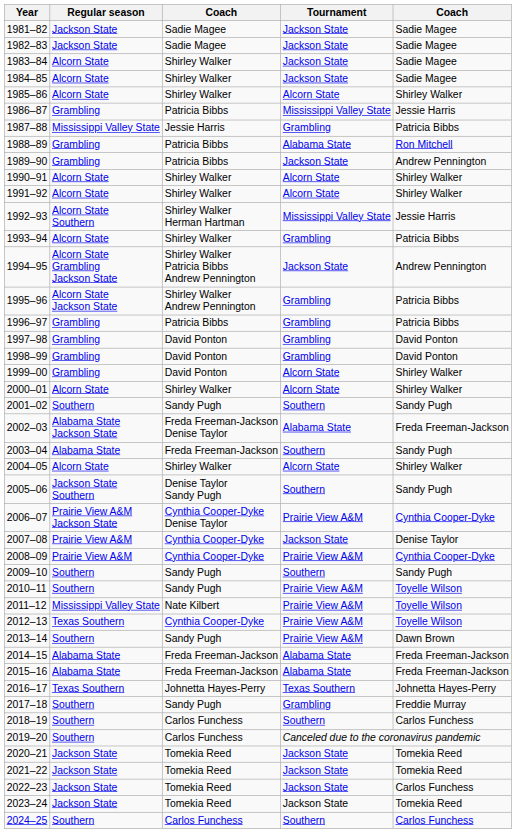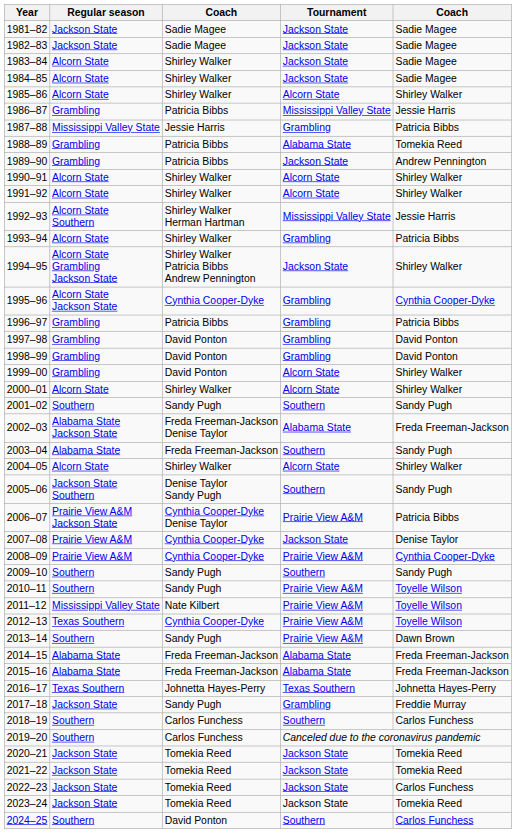1988–89 | column 5: Ron Mitchell -> Tomekia Reed
1994–95 | column 5: Andrew Pennington -> Shirley Walker
1995–96 | column 3: Shirley Walker Andrew Pennington -> Cynthia Cooper-Dyke
1995–96 | column 5: Patricia Bibbs -> Cynthia Cooper-Dyke
2006–07 | column 5: Cynthia Cooper-Dyke -> Patricia Bibbs
2017–18 | Regular season: Southern -> Jackson State
2024–25 | column 3: Carlos Funchess -> David Ponton
